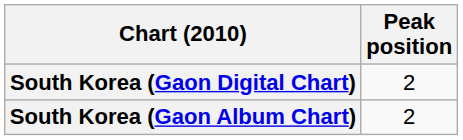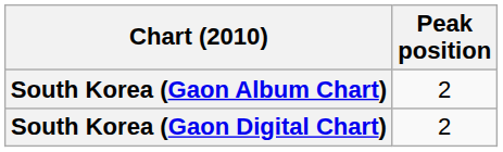rows swapped: South Korea (Gaon Album Chart) <-> South Korea (Gaon Digital Chart)
